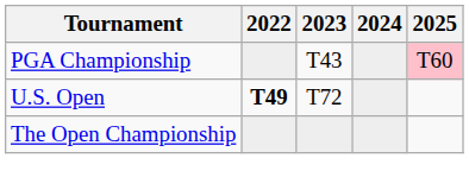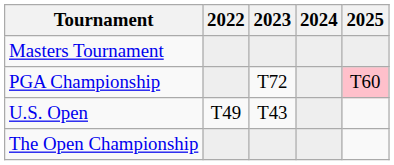+ row: Masters Tournament
PGA Championship | 2023: T43 -> T72
U.S. Open | 2022: bold -> normal
U.S. Open | 2023: T72 -> T43
